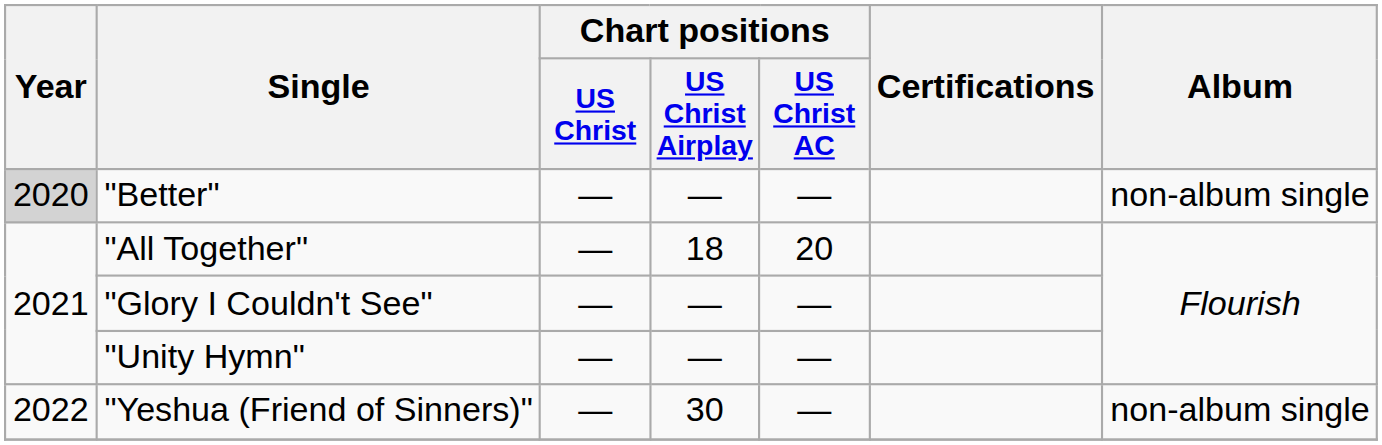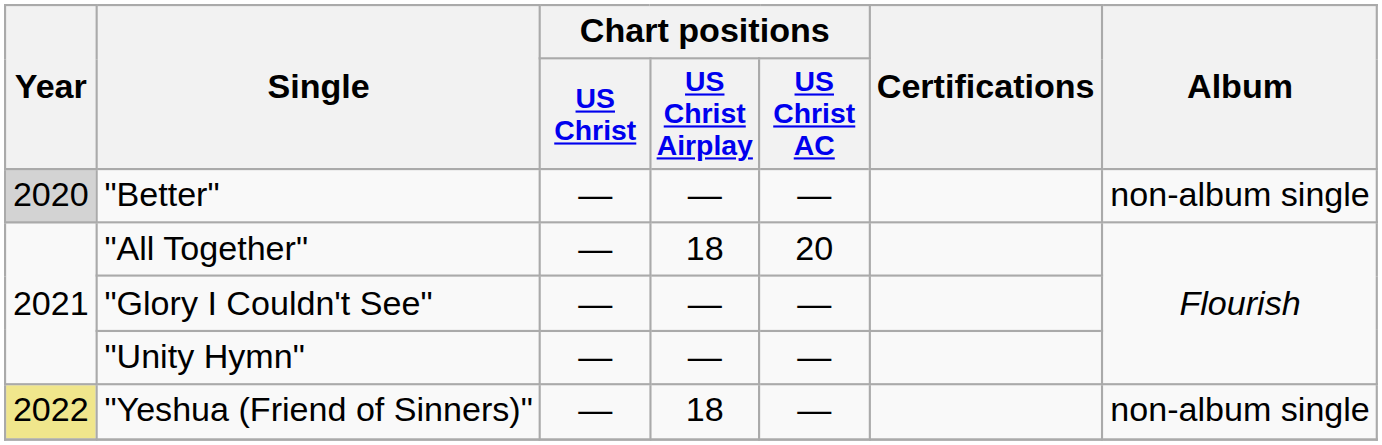"Yeshua (Friend of Sinners)" | Year: no background -> khaki background
"Yeshua (Friend of Sinners)" | Chart positions / US Christ Airplay: 30 -> 18
